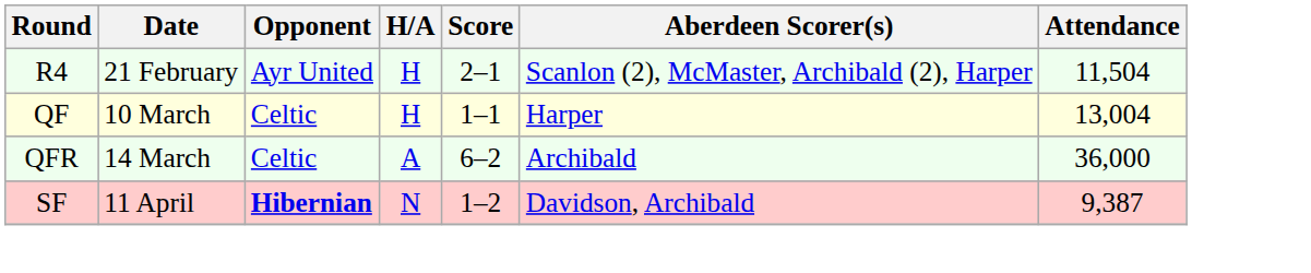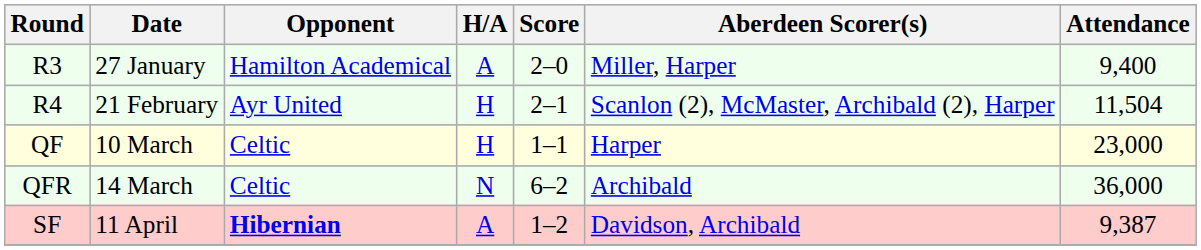+ row: R3 | 27 January | Hamilton Academical | A | 2–0 | Miller, Harper | 9,400
QF | Attendance: 13,004 -> 23,000
QFR | H/A: A -> N
SF | H/A: N -> A
